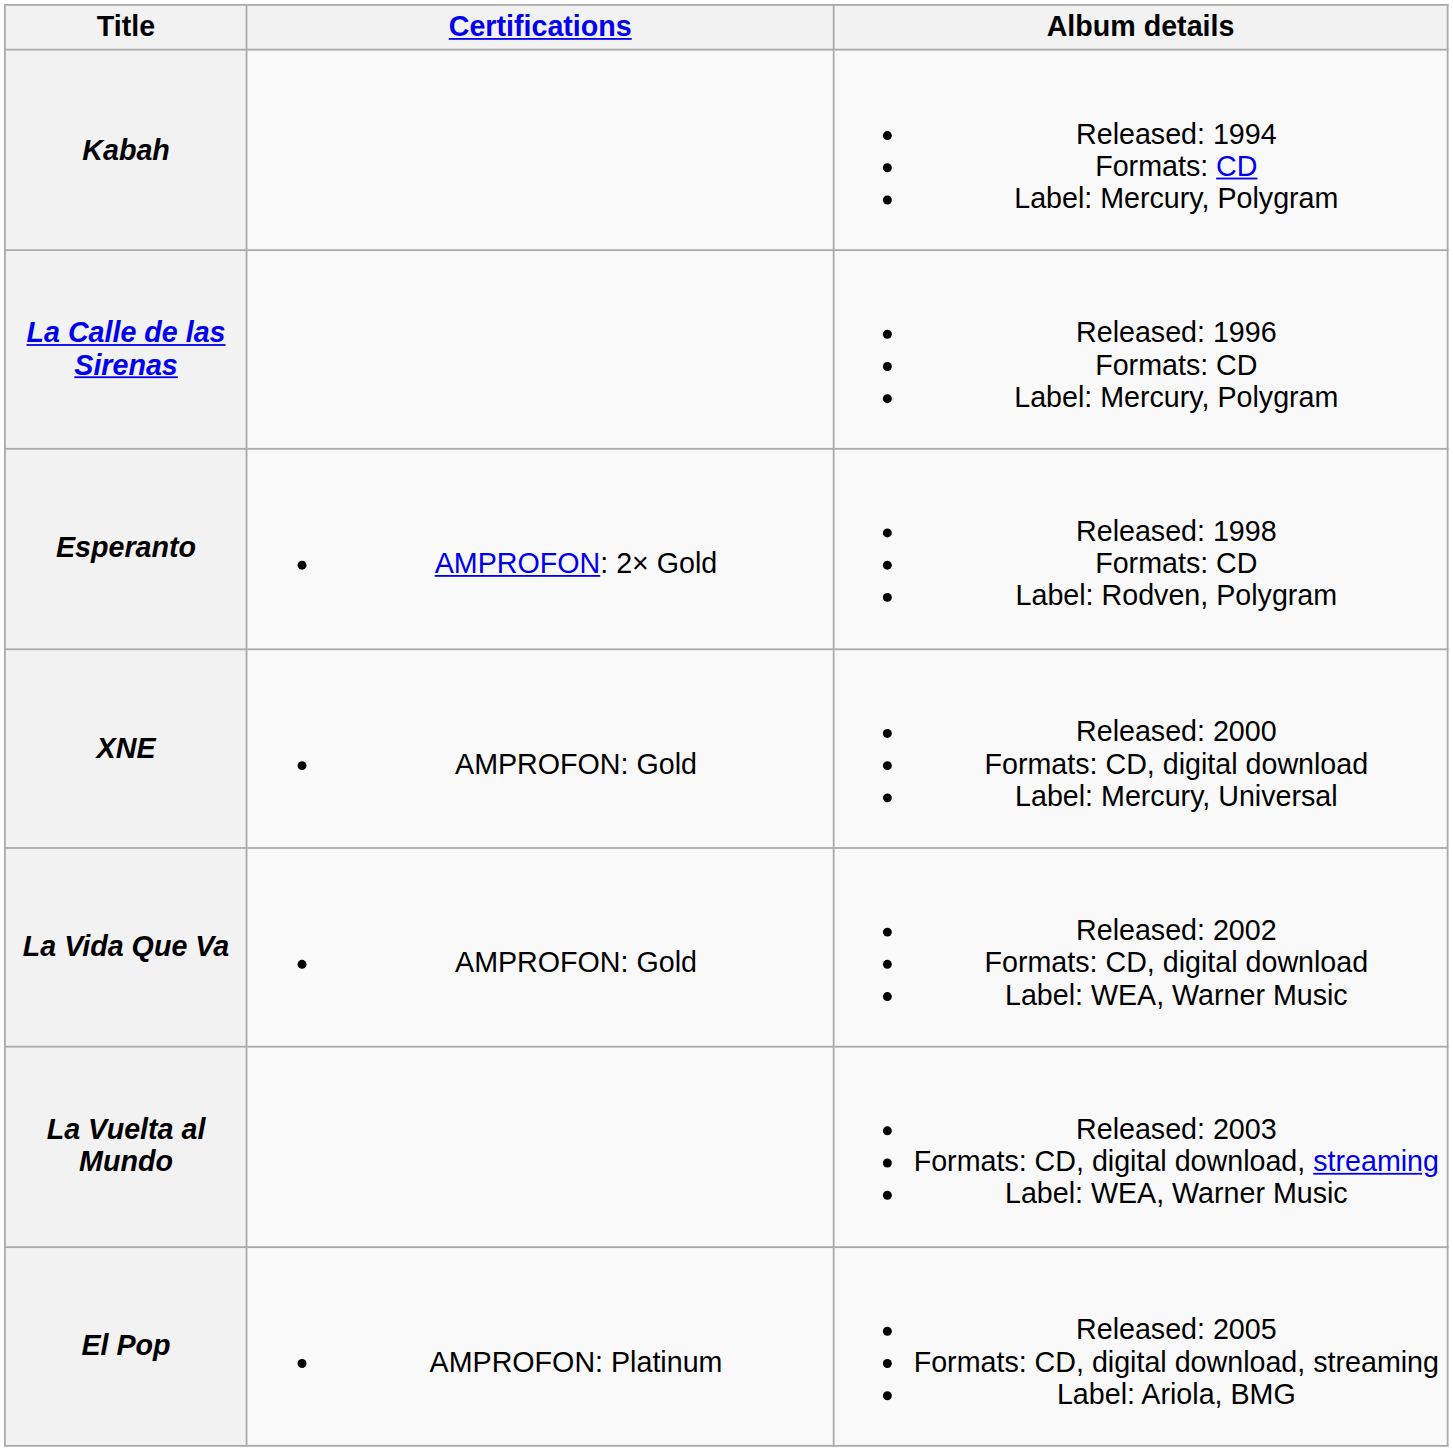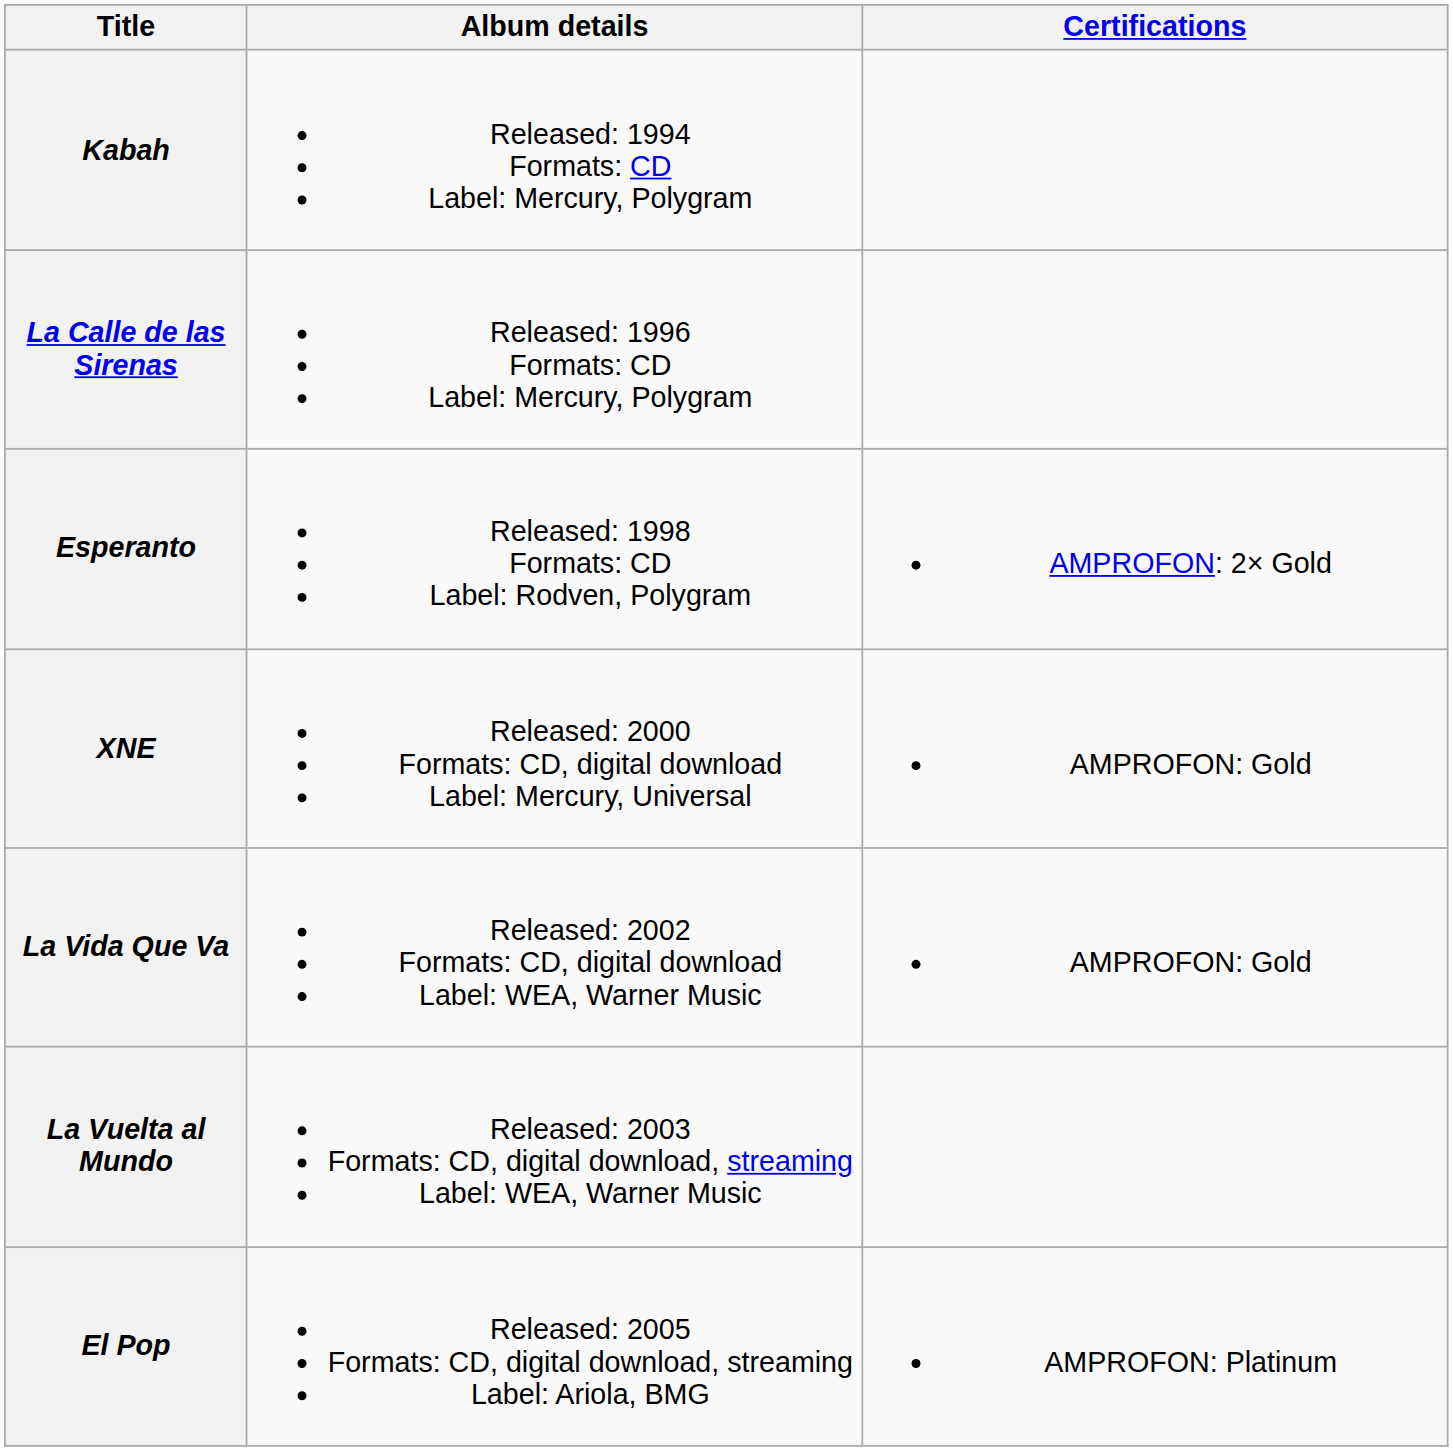columns swapped: Album details <-> Certifications
